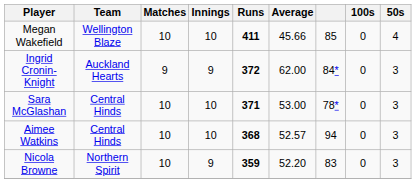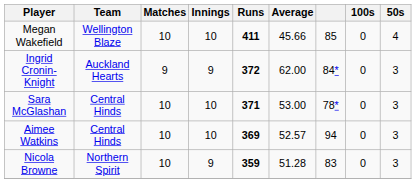Aimee Watkins | Runs: 368 -> 369
Nicola Browne | Average: 52.20 -> 51.28
